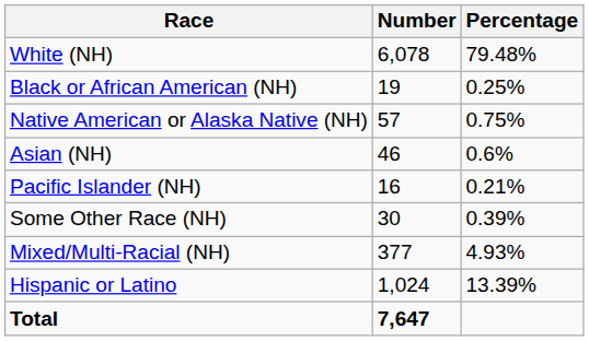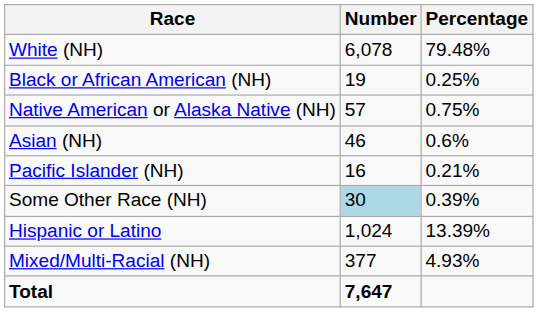Some Other Race (NH) | Number: no background -> lightblue background
rows swapped: Mixed/Multi-Racial (NH) <-> Hispanic or Latino
